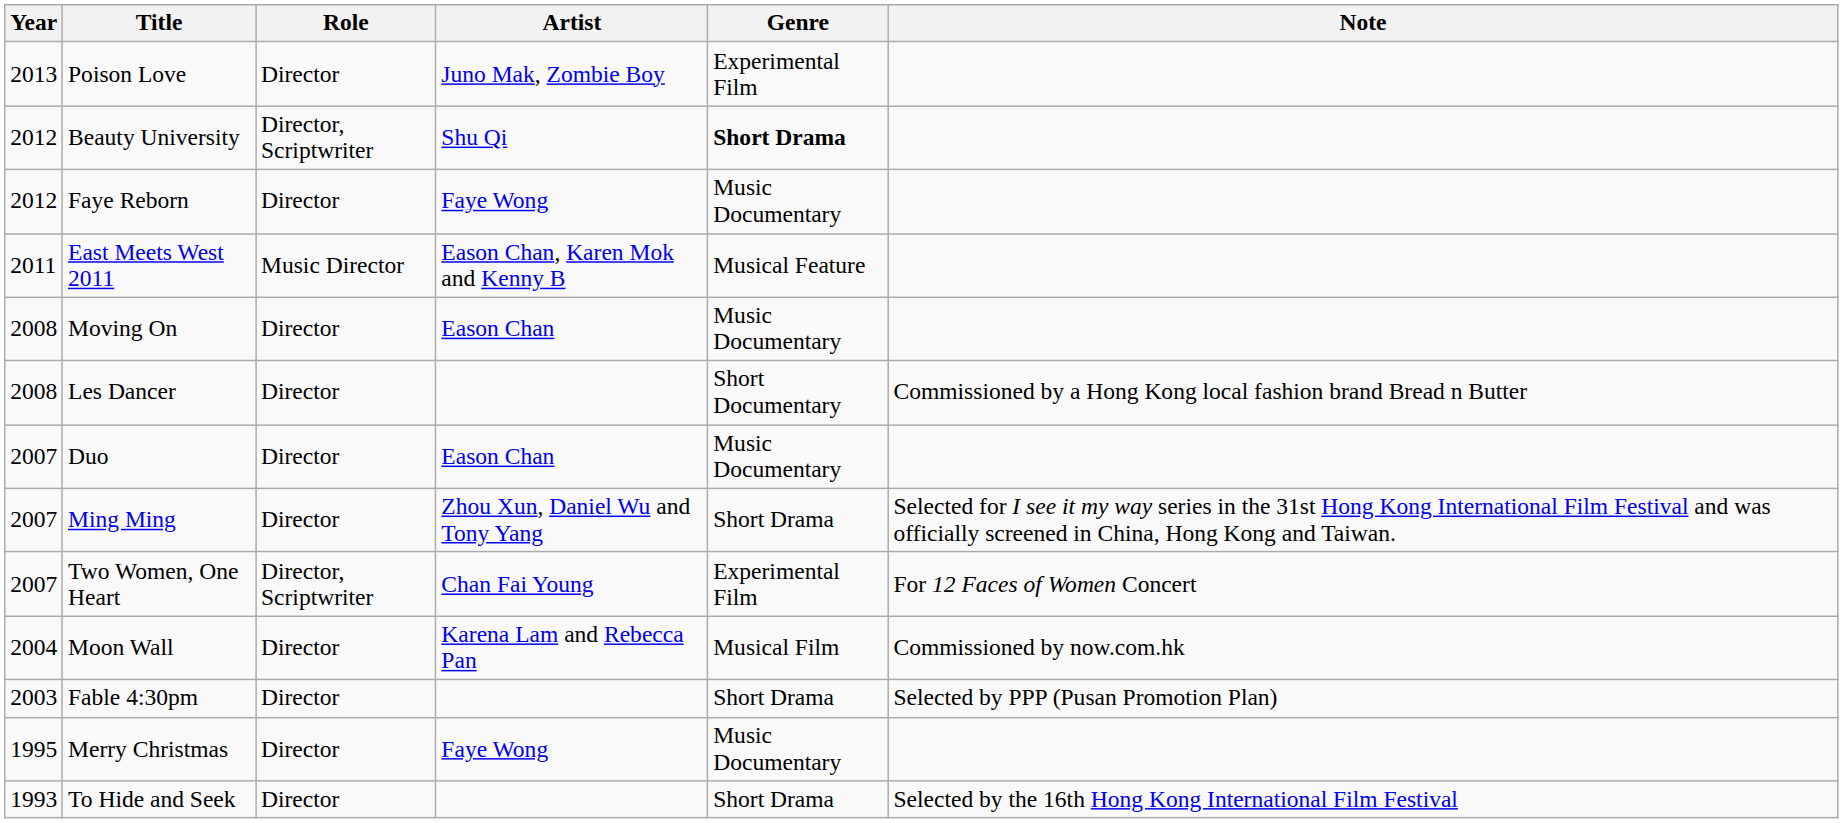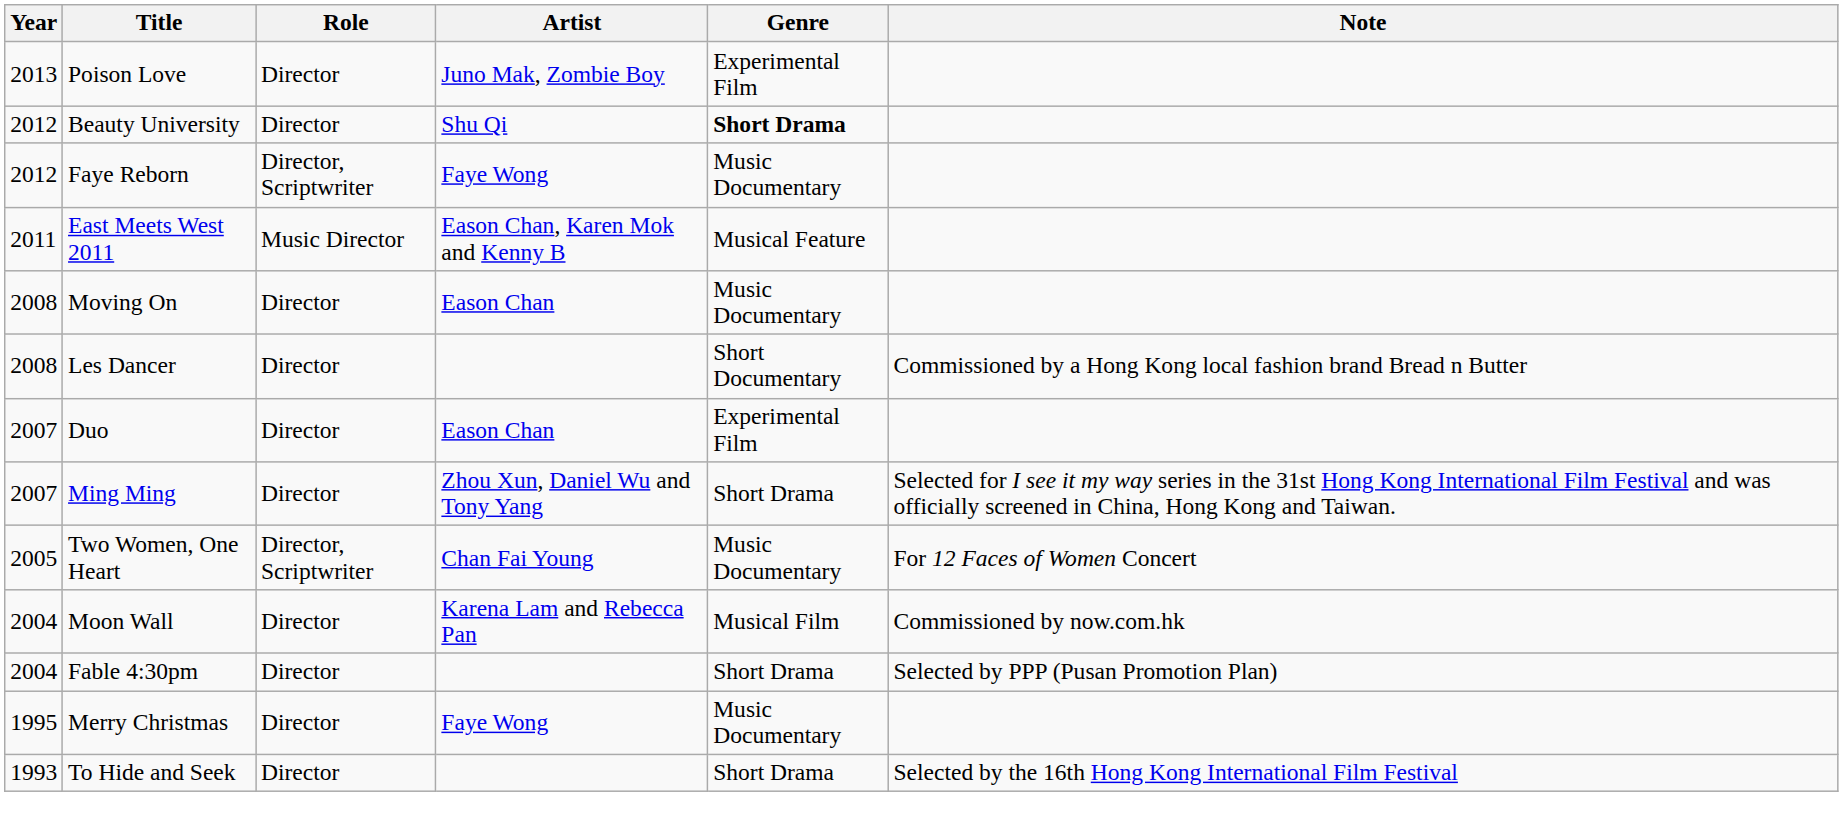Beauty University | Role: Director, Scriptwriter -> Director
Faye Reborn | Role: Director -> Director, Scriptwriter
Duo | Genre: Music Documentary -> Experimental Film
Two Women, One Heart | Year: 2007 -> 2005
Two Women, One Heart | Genre: Experimental Film -> Music Documentary
Fable 4:30pm | Year: 2003 -> 2004
